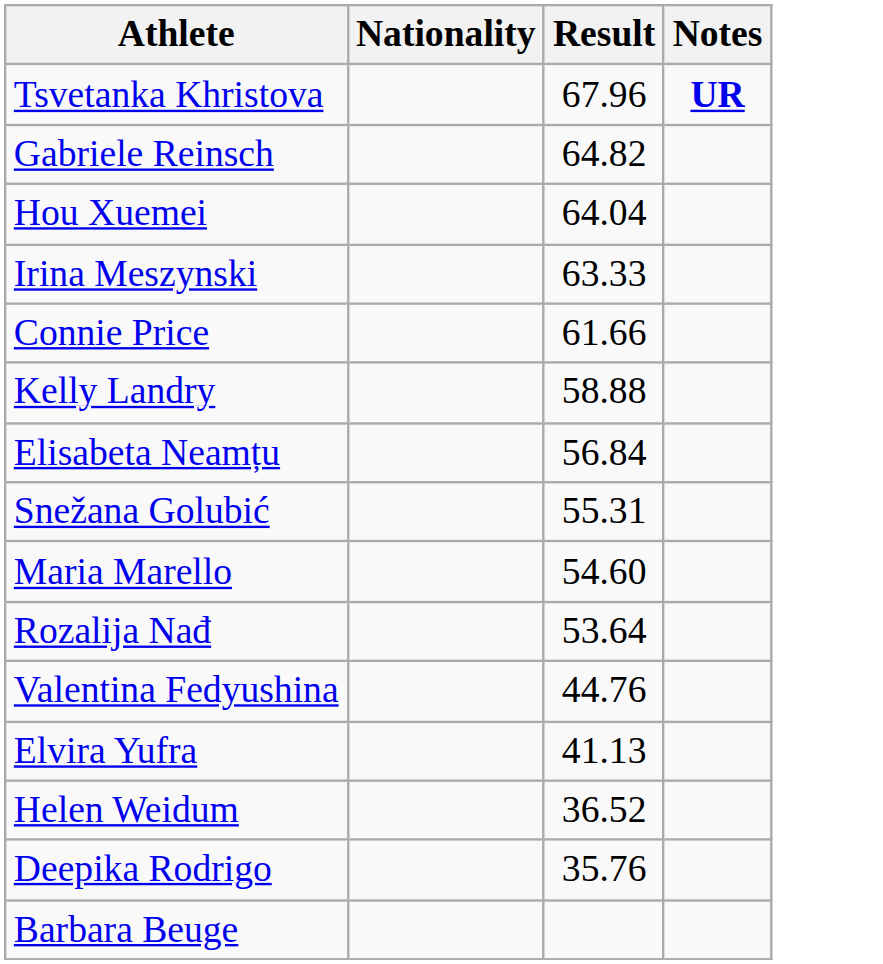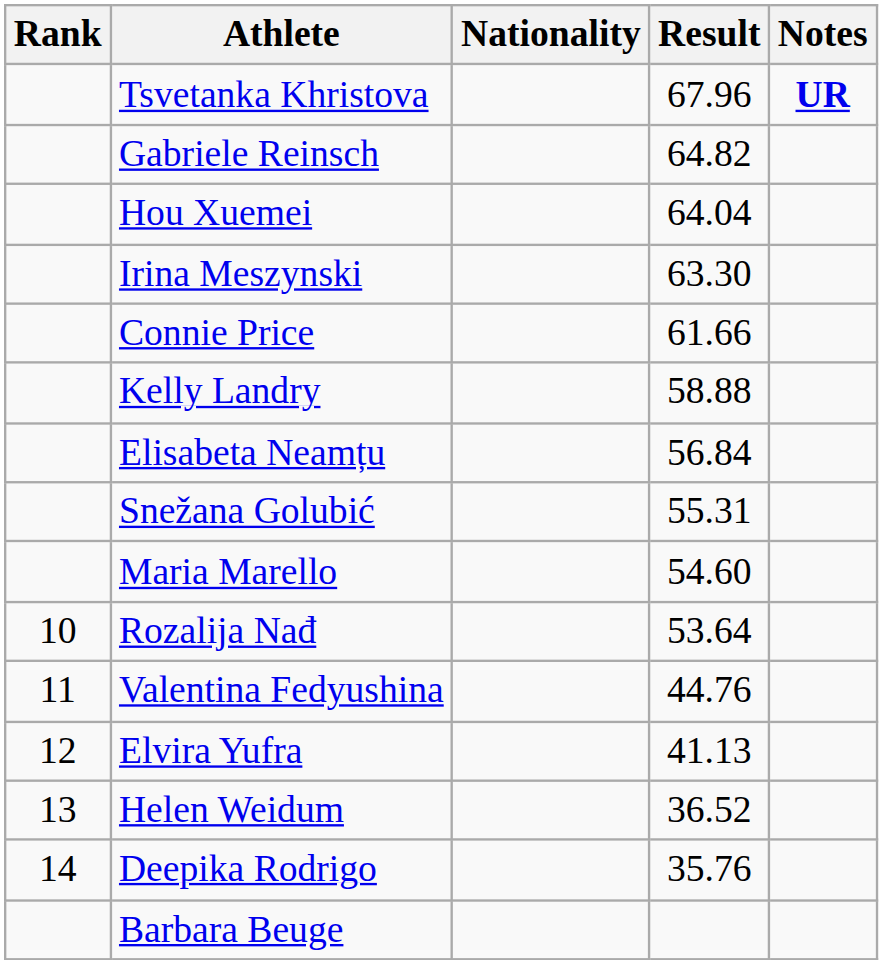+ column: Rank | 10 | 11 | 12 | 13 | 14
Irina Meszynski | Result: 63.33 -> 63.30
